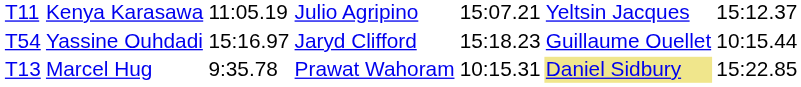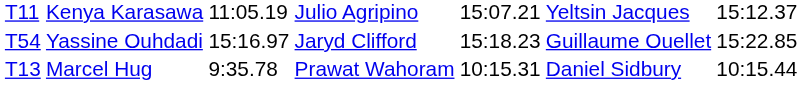Yassine Ouhdadi | column 7: 10:15.44 -> 15:22.85
Marcel Hug | column 6: khaki background -> no background
Marcel Hug | column 7: 15:22.85 -> 10:15.44
